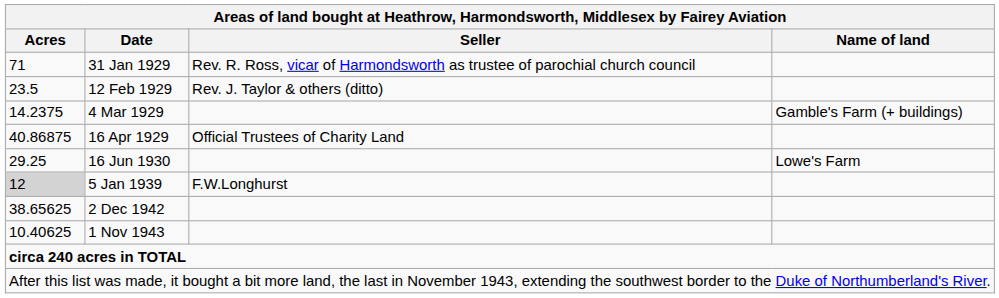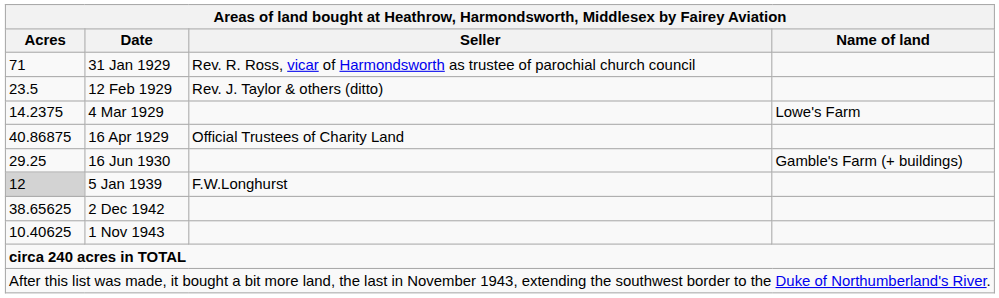4 Mar 1929 | Name of land: Gamble's Farm (+ buildings) -> Lowe's Farm
16 Jun 1930 | Name of land: Lowe's Farm -> Gamble's Farm (+ buildings)
